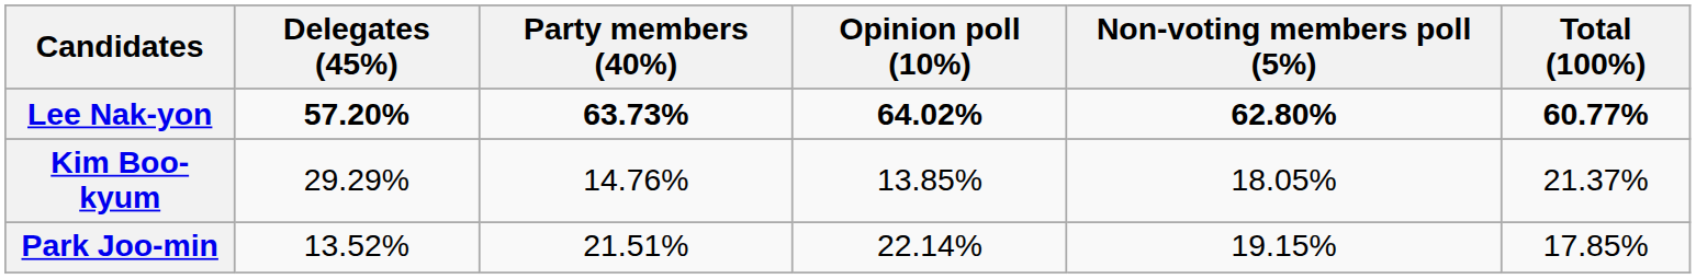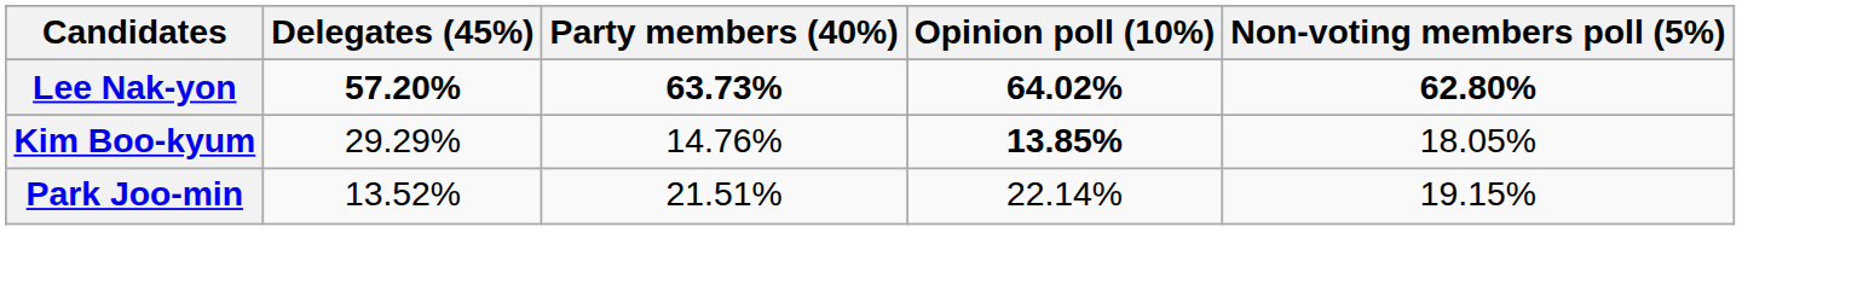- column: Total (100%) | 60.77% | 21.37% | 17.85%
Kim Boo-kyum | Opinion poll (10%): normal -> bold
